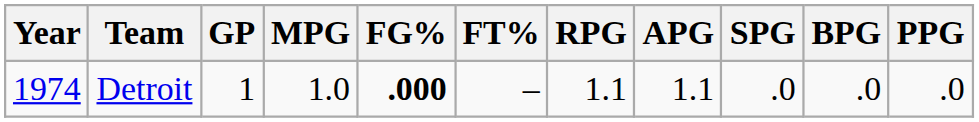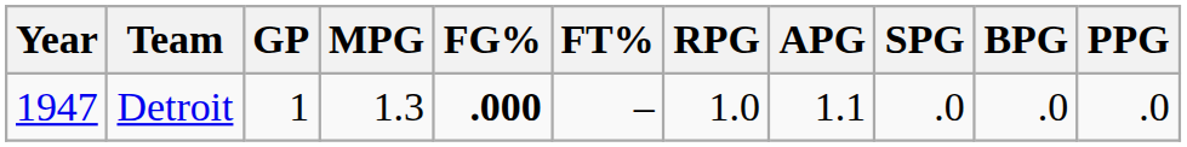Detroit | Year: 1974 -> 1947
Detroit | MPG: 1.0 -> 1.3
Detroit | RPG: 1.1 -> 1.0
